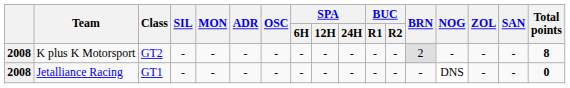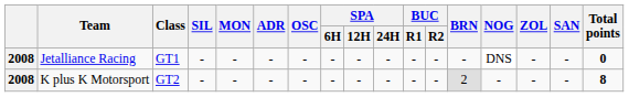rows swapped: Jetalliance Racing <-> K plus K Motorsport
